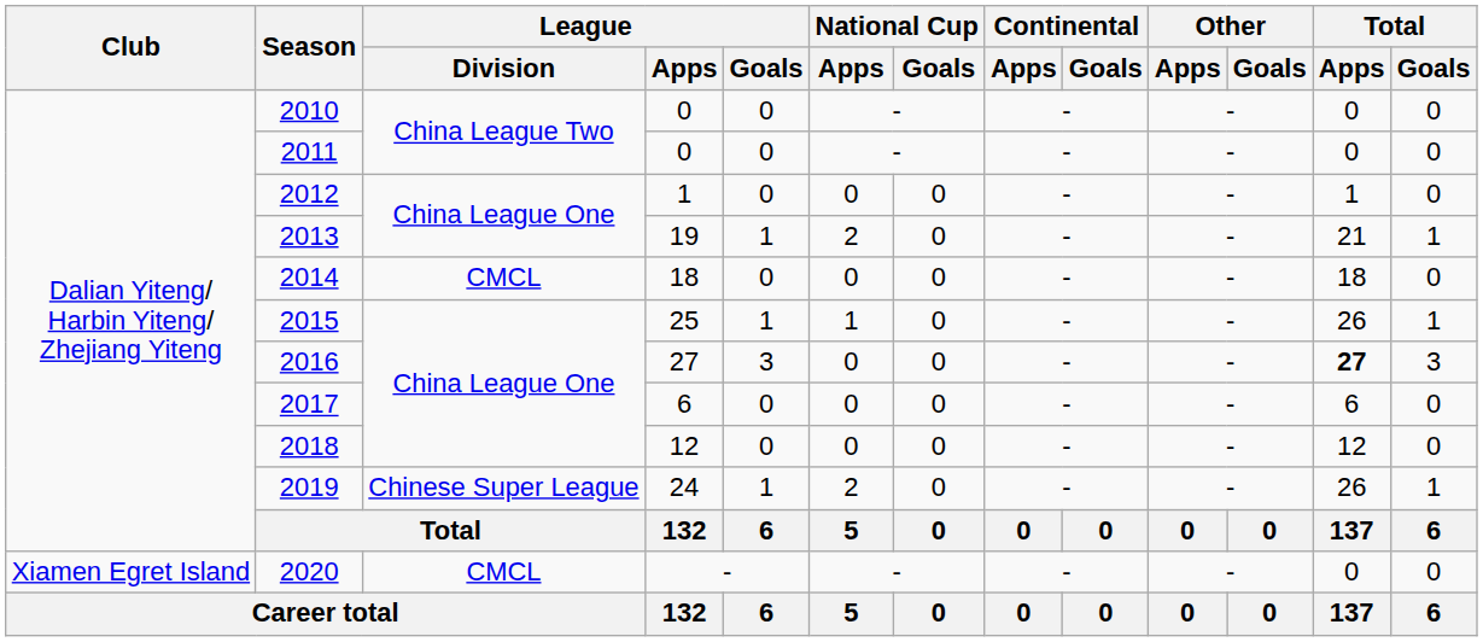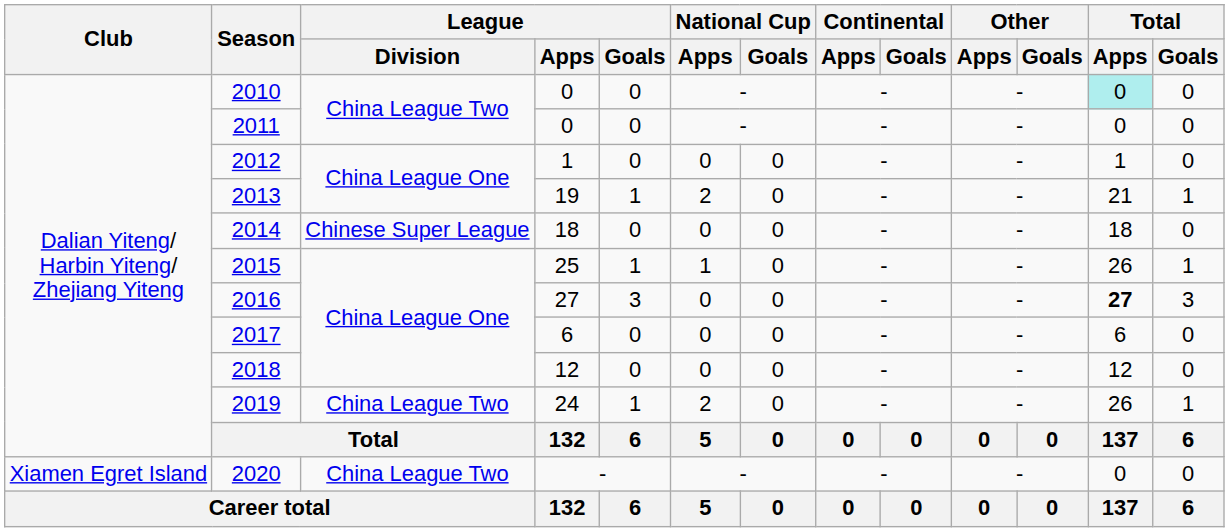2010 | Total / Apps: no background -> paleturquoise background
2014 | League / Division: CMCL -> Chinese Super League
2019 | League / Division: Chinese Super League -> China League Two
2020 | League / Division: CMCL -> China League Two
